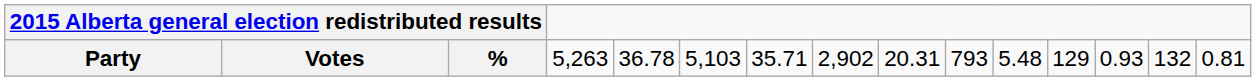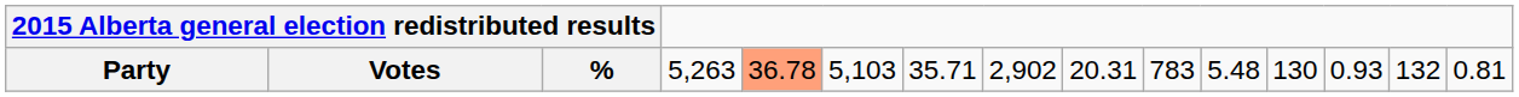Party | column 6: no background -> lightsalmon background
Party | column 11: 793 -> 783
Party | column 13: 129 -> 130
